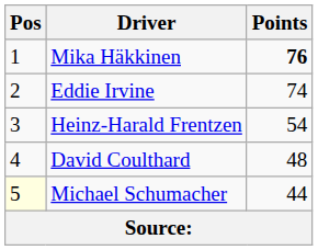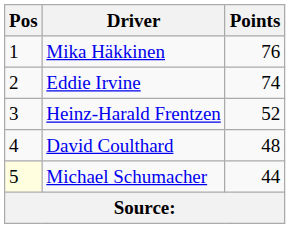Mika Häkkinen | Points: bold -> normal
Heinz-Harald Frentzen | Points: 54 -> 52
